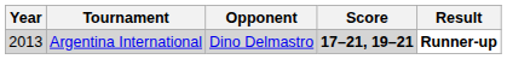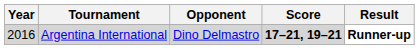Argentina International | Year: 2013 -> 2016
